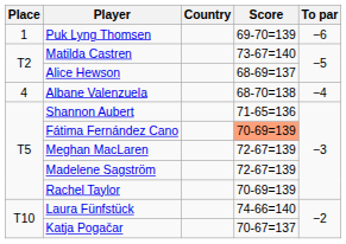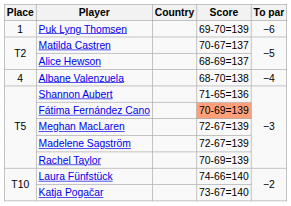Matilda Castren | Score: 73-67=140 -> 70-67=137
Katja Pogačar | Score: 70-67=137 -> 73-67=140
